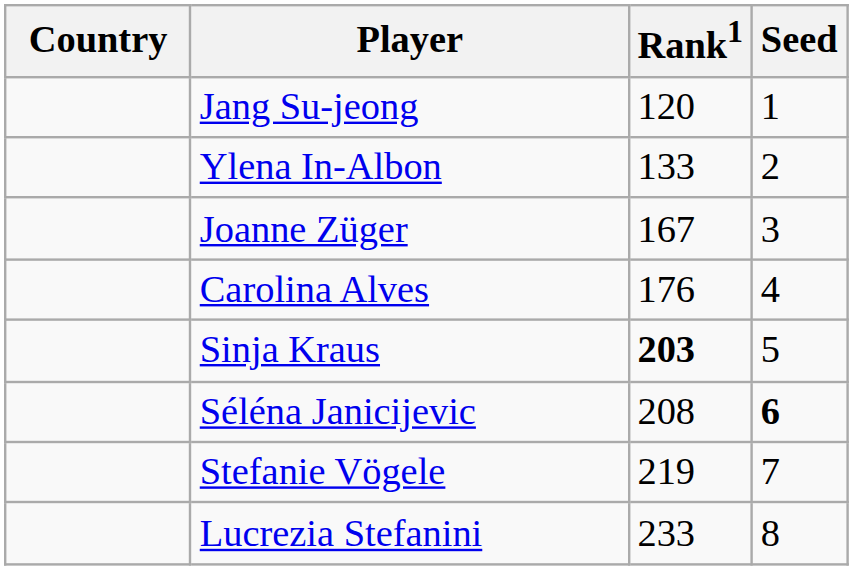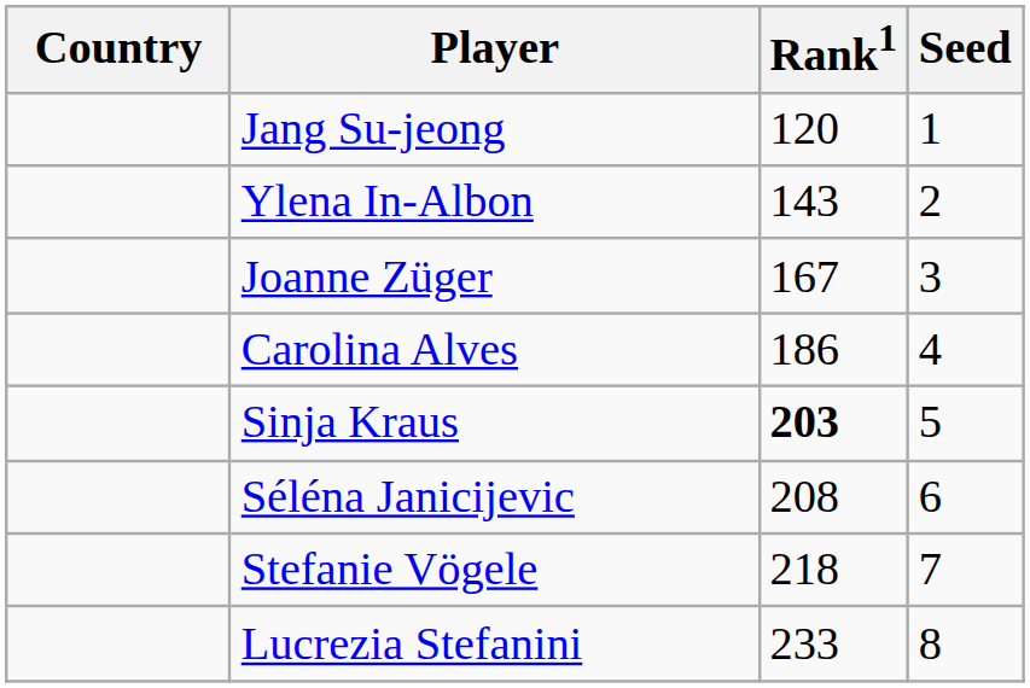Ylena In-Albon | Rank1: 133 -> 143
Carolina Alves | Rank1: 176 -> 186
Séléna Janicijevic | Seed: bold -> normal
Stefanie Vögele | Rank1: 219 -> 218
